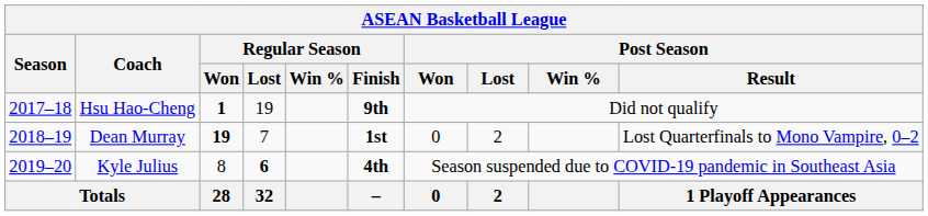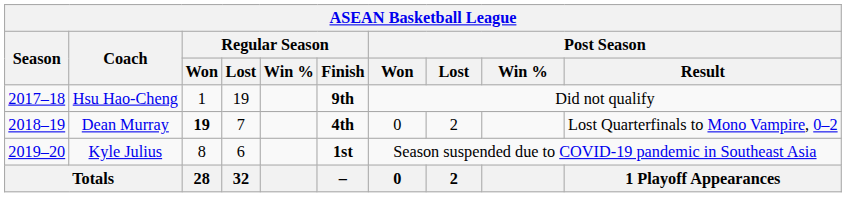Hsu Hao-Cheng | ASEAN Basketball League / Regular Season / Won: bold -> normal
Dean Murray | ASEAN Basketball League / Regular Season / Finish: 1st -> 4th
Kyle Julius | ASEAN Basketball League / Regular Season / Lost: bold -> normal
Kyle Julius | ASEAN Basketball League / Regular Season / Finish: 4th -> 1st
